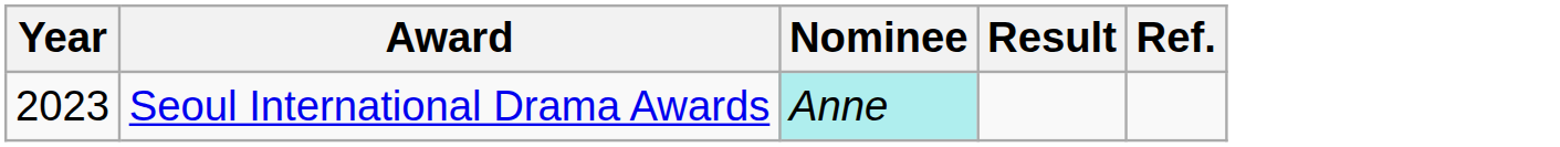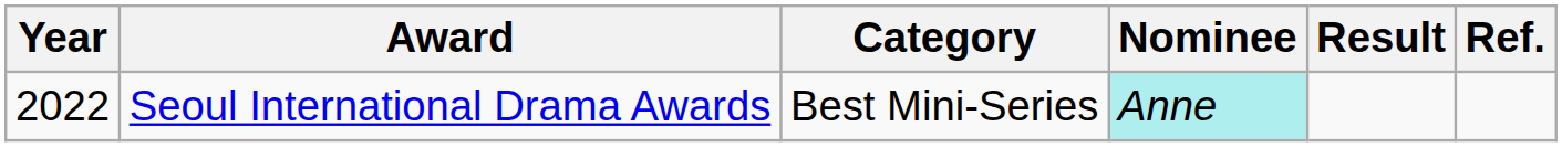+ column: Category | Best Mini-Series
Seoul International Drama Awards | Year: 2023 -> 2022
